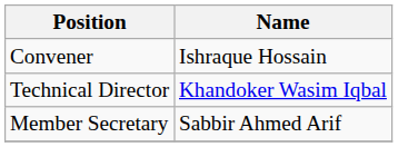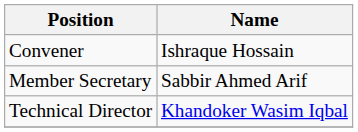rows swapped: Member Secretary <-> Technical Director
